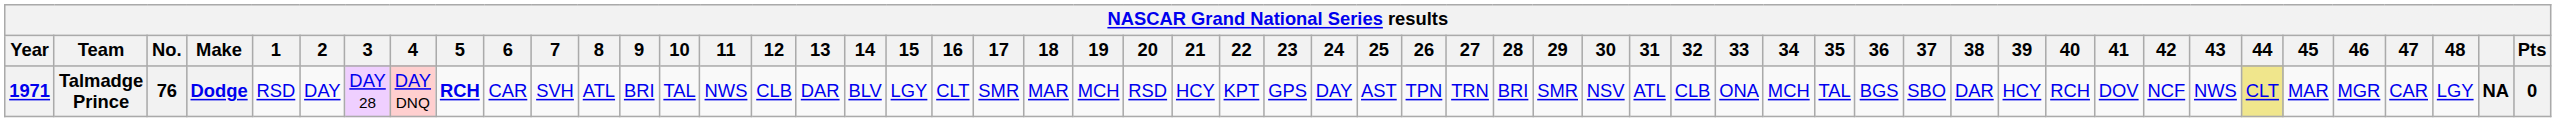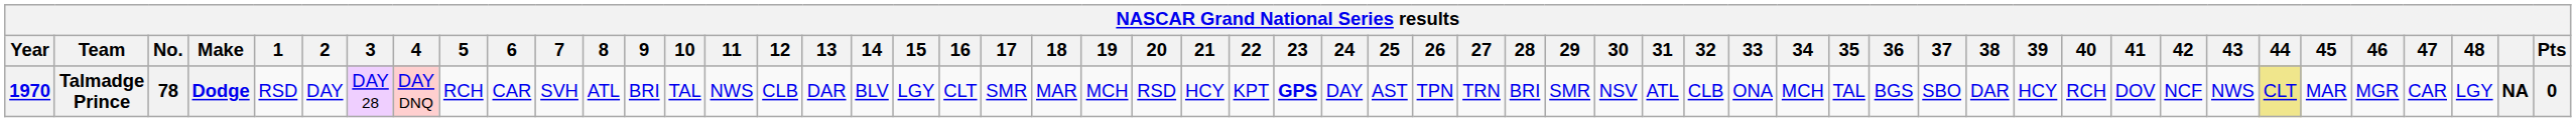Talmadge Prince | Year: 1971 -> 1970
Talmadge Prince | No.: 76 -> 78
Talmadge Prince | 5: bold -> normal
Talmadge Prince | 23: normal -> bold
